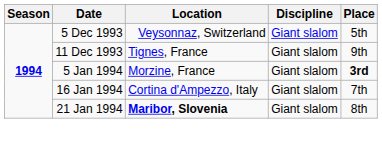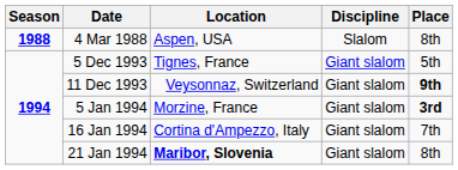+ row: 1988 | 4 Mar 1988 | Aspen, USA | Slalom | 8th
5 Dec 1993 | Location: Veysonnaz, Switzerland -> Tignes, France
11 Dec 1993 | Location: Tignes, France -> Veysonnaz, Switzerland
11 Dec 1993 | Place: normal -> bold
